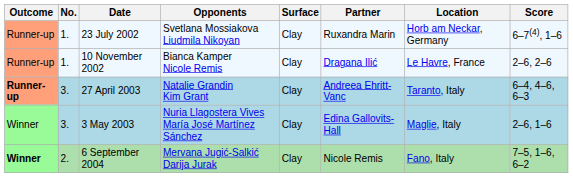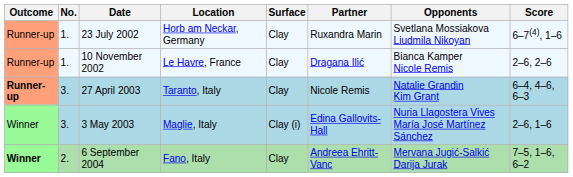columns swapped: Location <-> Opponents
27 April 2003 | Partner: Andreea Ehritt-Vanc -> Nicole Remis
3 May 2003 | Surface: Clay -> Clay (i)
6 September 2004 | Partner: Nicole Remis -> Andreea Ehritt-Vanc
